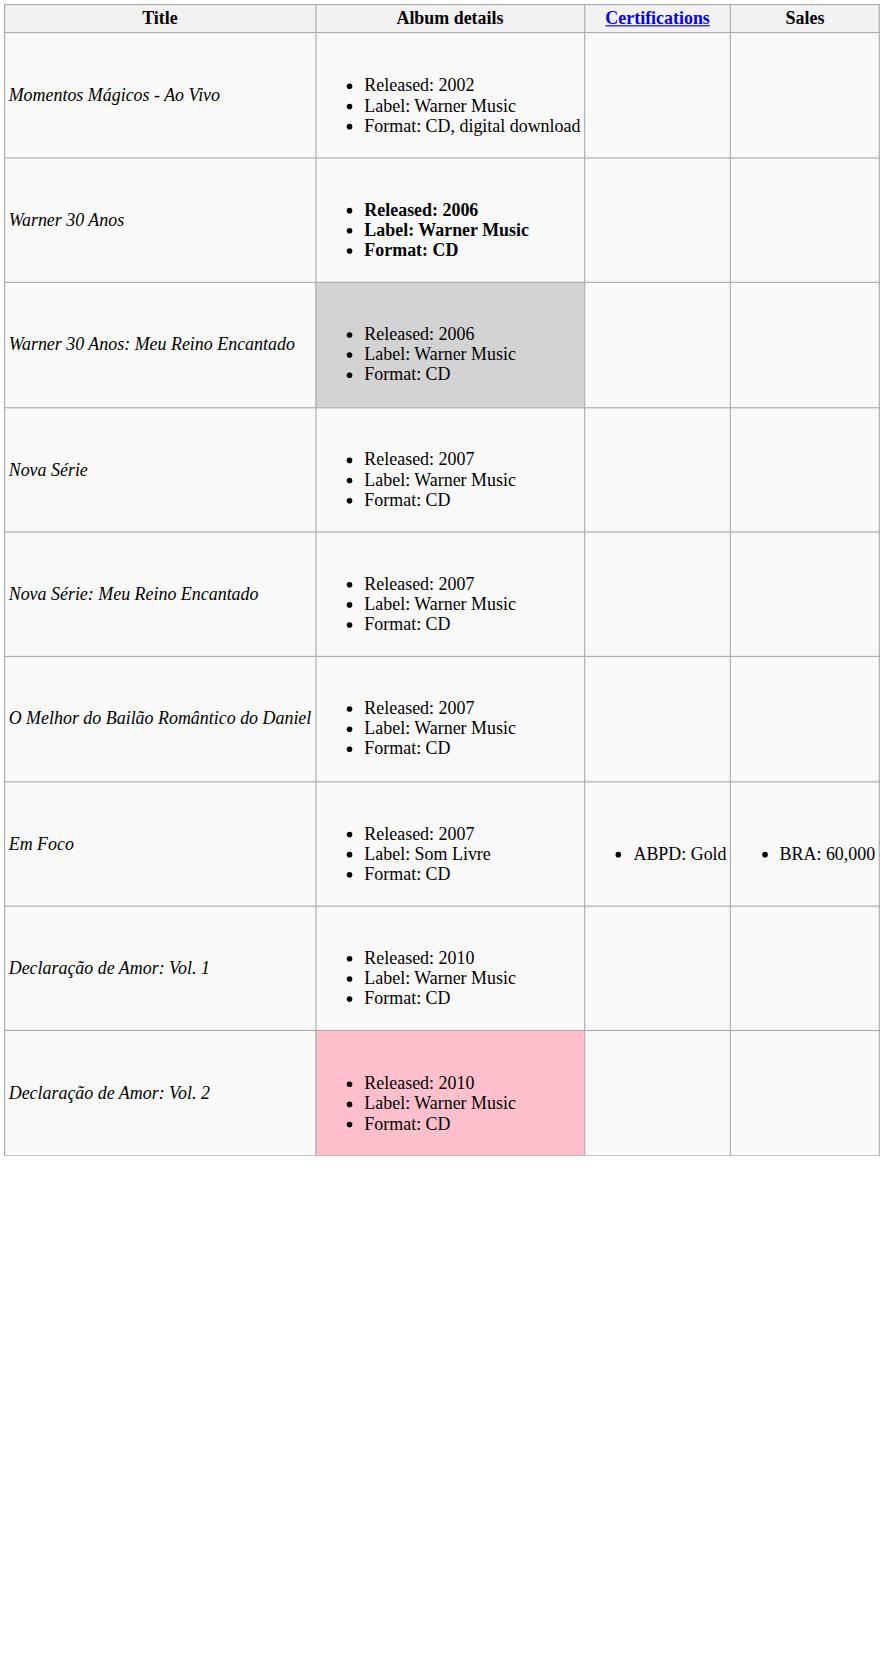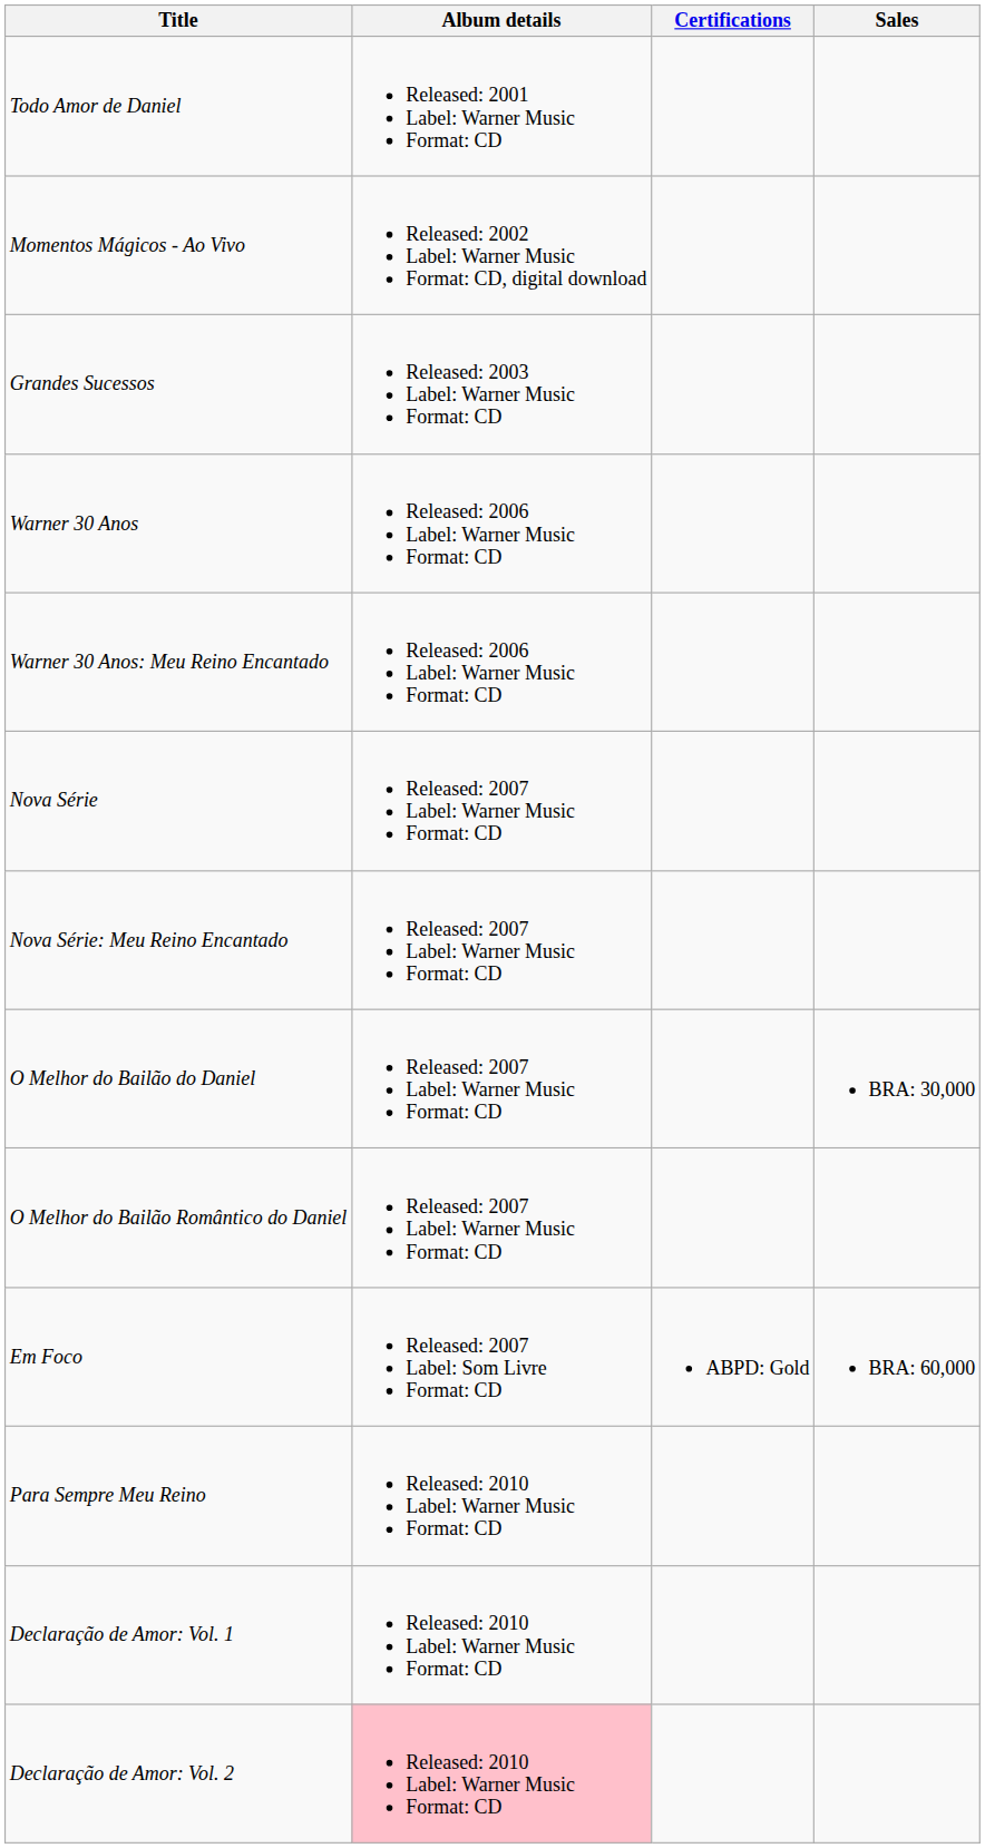+ row: Todo Amor de Daniel | Released: 2001 Label: Warner Music Format: CD
+ row: Grandes Sucessos | Released: 2003 Label: Warner Music Format: CD
Warner 30 Anos | Album details: bold -> normal
Warner 30 Anos: Meu Reino Encantado | Album details: lightgrey background -> no background
+ row: O Melhor do Bailão do Daniel | Released: 2007 Label: Warner Music Format: CD | BRA: 30,000
+ row: Para Sempre Meu Reino | Released: 2010 Label: Warner Music Format: CD
